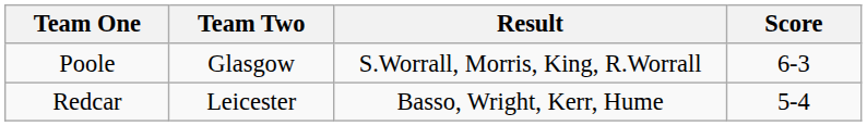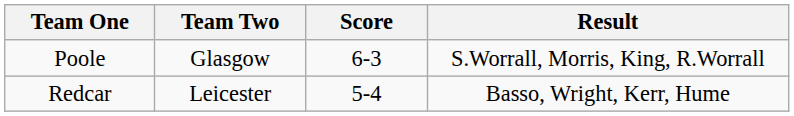columns swapped: Score <-> Result
